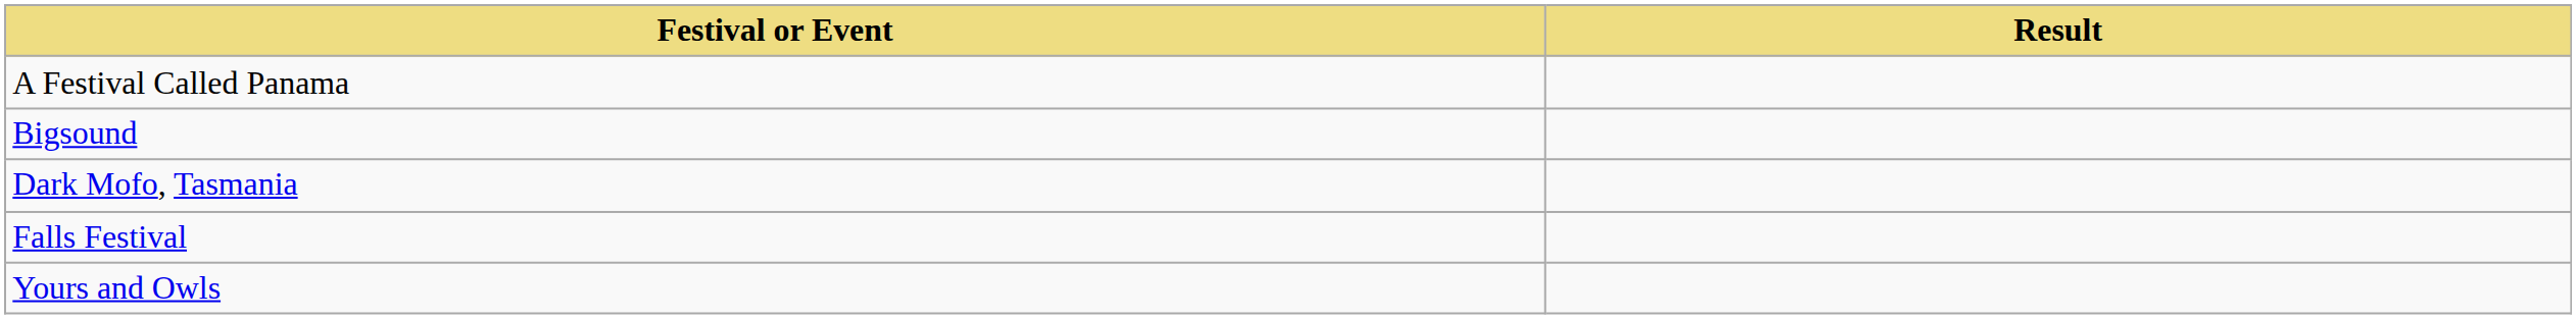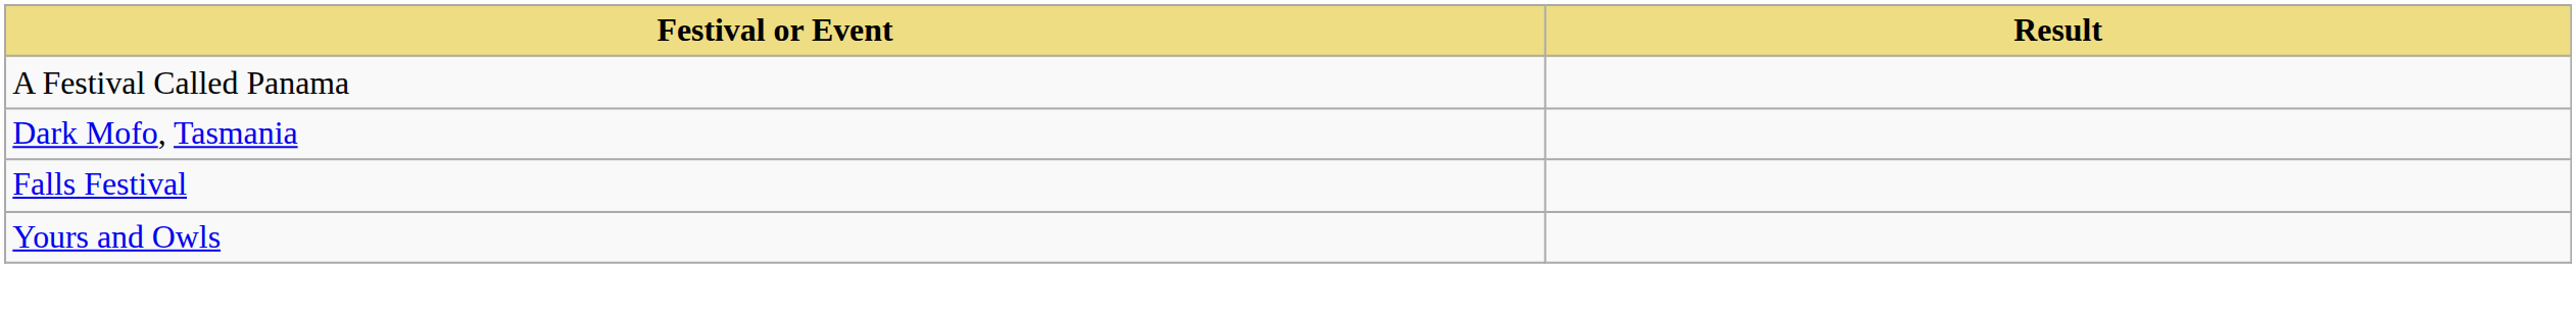- row: Bigsound
